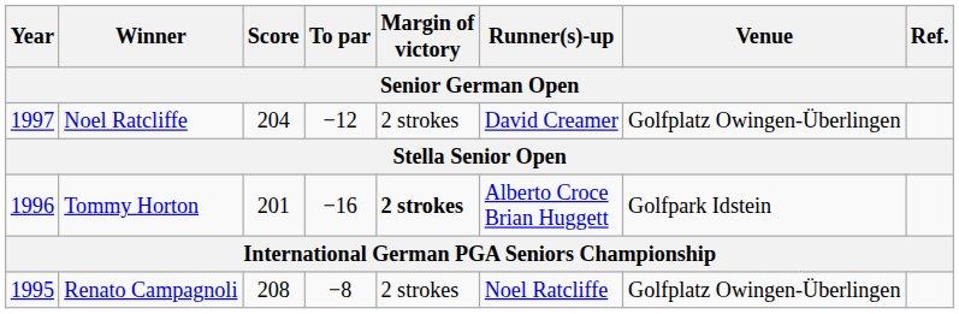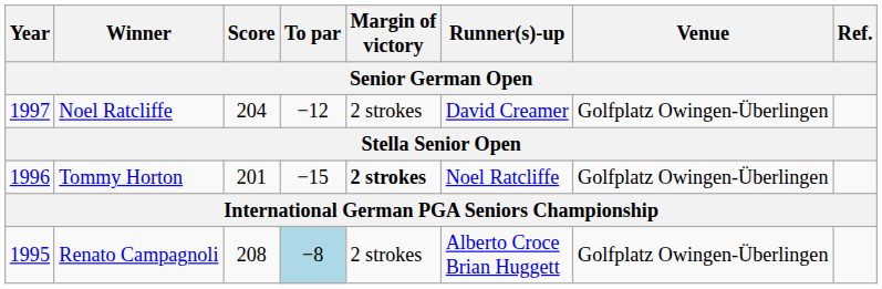Tommy Horton | To par: −16 -> −15
Tommy Horton | Runner(s)-up: Alberto Croce Brian Huggett -> Noel Ratcliffe
Tommy Horton | Venue: Golfpark Idstein -> Golfplatz Owingen-Überlingen
Renato Campagnoli | To par: no background -> lightblue background
Renato Campagnoli | Runner(s)-up: Noel Ratcliffe -> Alberto Croce Brian Huggett
